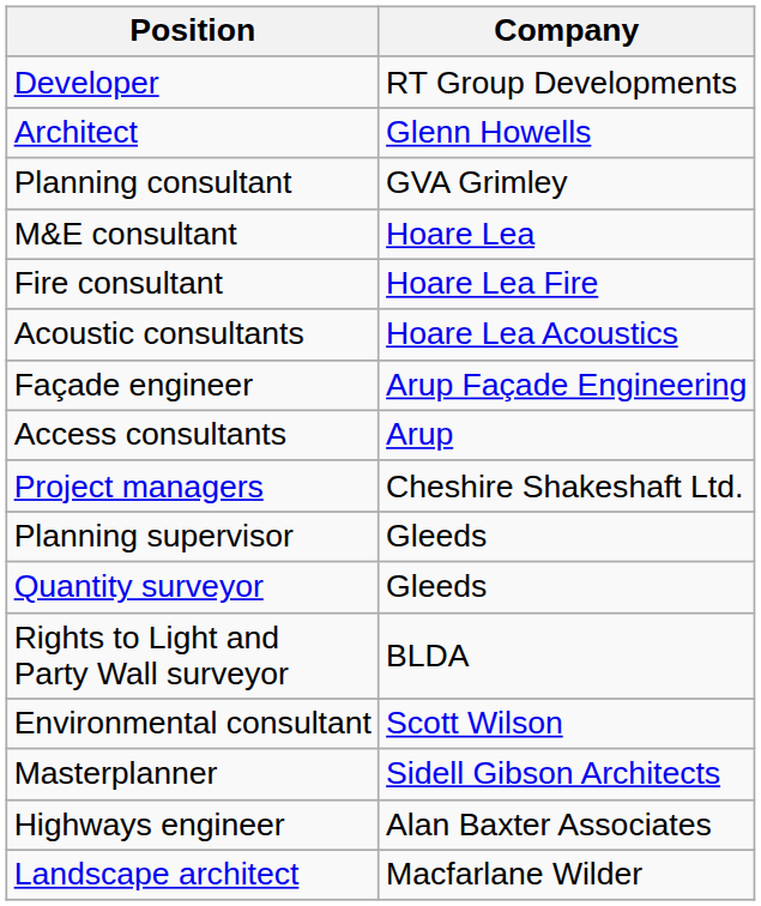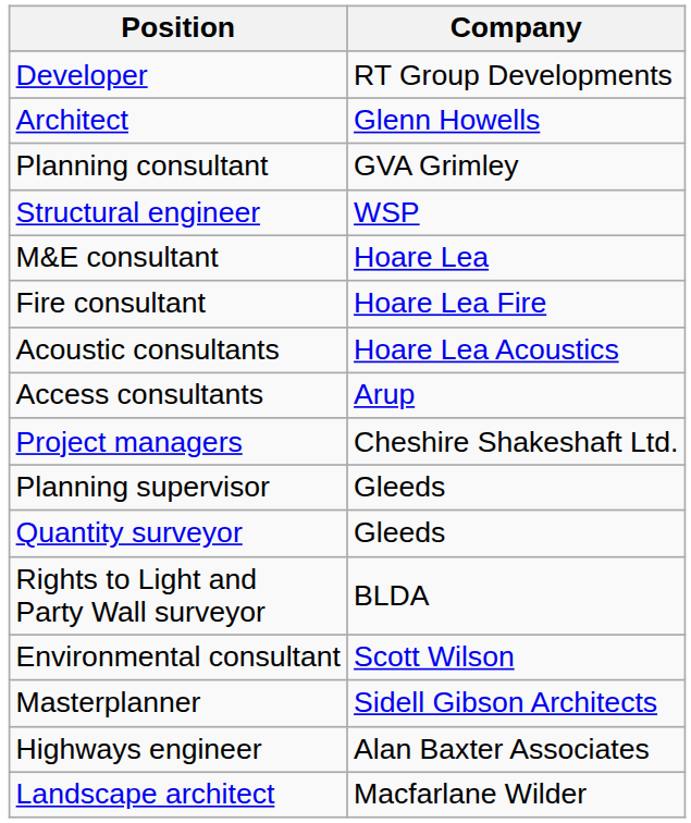+ row: Structural engineer | WSP
- row: Façade engineer | Arup Façade Engineering
